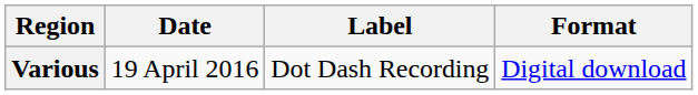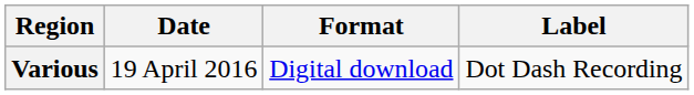columns swapped: Format <-> Label
